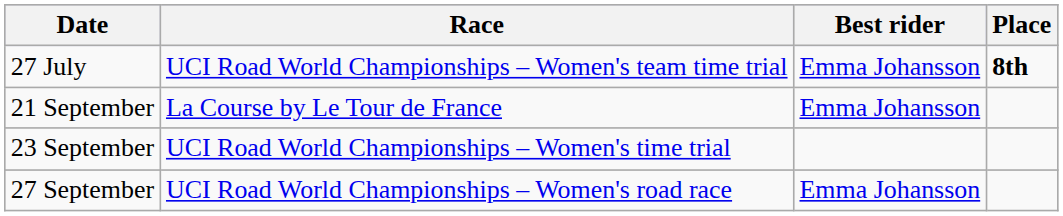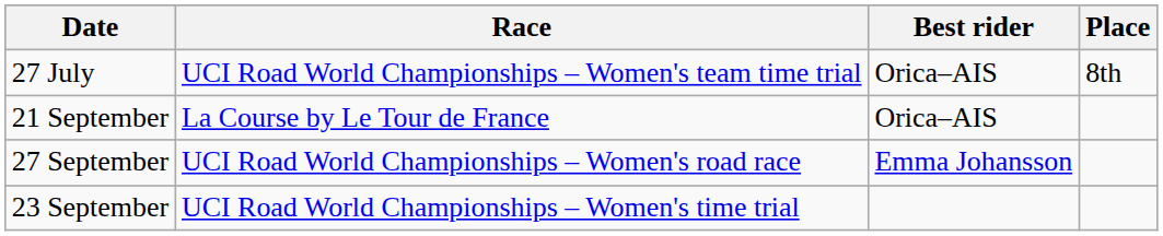27 July | Best rider: Emma Johansson -> Orica–AIS
27 July | Place: bold -> normal
21 September | Best rider: Emma Johansson -> Orica–AIS
rows swapped: 23 September <-> 27 September
